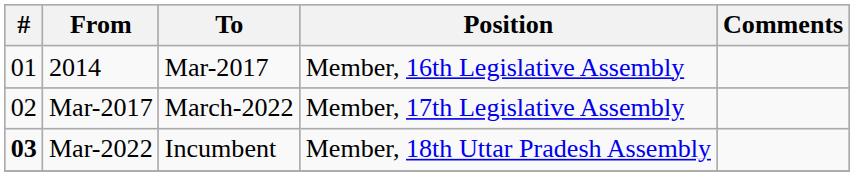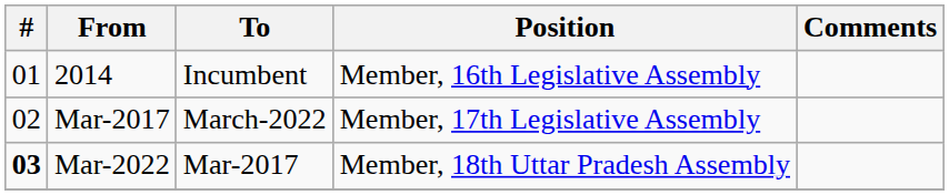2014 | To: Mar-2017 -> Incumbent
Mar-2022 | To: Incumbent -> Mar-2017
